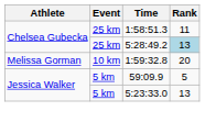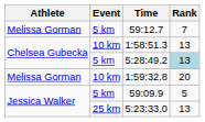+ row: Melissa Gorman | 5 km | 59:12.7 | 7
1:58:51.3 | Event: 25 km -> 10 km
1:58:51.3 | Rank: 11 -> 13
5:28:49.2 | Event: 25 km -> 5 km
5:23:33.0 | Event: 5 km -> 25 km
